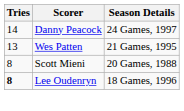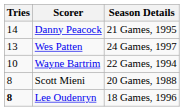Danny Peacock | Season Details: 24 Games, 1997 -> 21 Games, 1995
Wes Patten | Season Details: 21 Games, 1995 -> 24 Games, 1997
+ row: 10 | Wayne Bartrim | 22 Games, 1994
